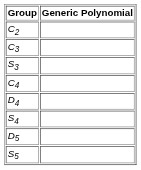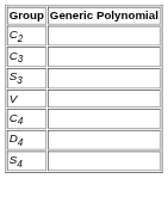+ row: V
- row: D5
- row: S5
